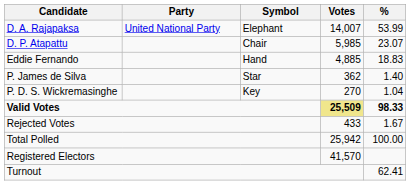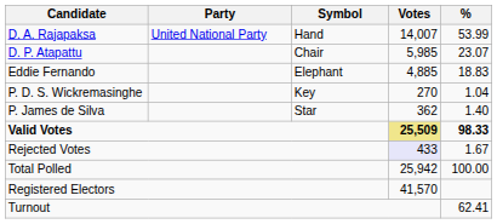D. A. Rajapaksa | Symbol: Elephant -> Hand
Eddie Fernando | Symbol: Hand -> Elephant
rows swapped: P. James de Silva <-> P. D. S. Wickremasinghe
Rejected Votes | Votes: no background -> lavender background
